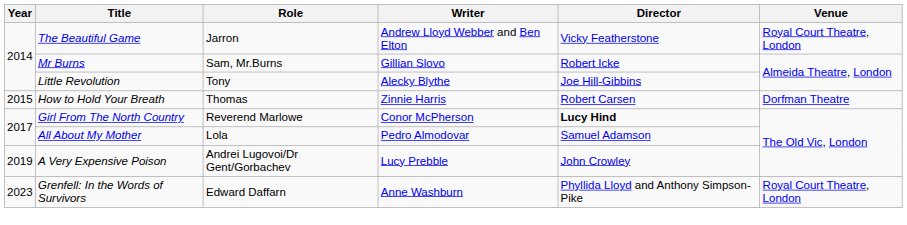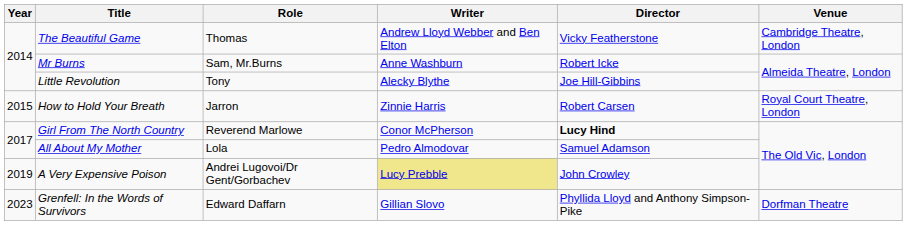The Beautiful Game | Role: Jarron -> Thomas
The Beautiful Game | Venue: Royal Court Theatre, London -> Cambridge Theatre, London
Mr Burns | Writer: Gillian Slovo -> Anne Washburn
How to Hold Your Breath | Role: Thomas -> Jarron
How to Hold Your Breath | Venue: Dorfman Theatre -> Royal Court Theatre, London
A Very Expensive Poison | Writer: no background -> khaki background
Grenfell: In the Words of Survivors | Writer: Anne Washburn -> Gillian Slovo
Grenfell: In the Words of Survivors | Venue: Royal Court Theatre, London -> Dorfman Theatre
